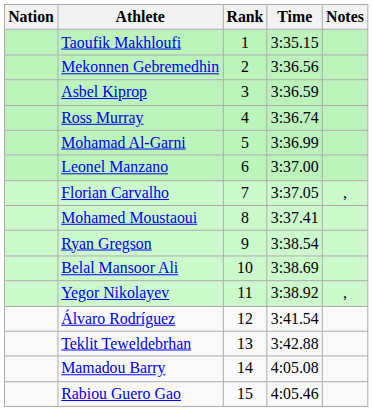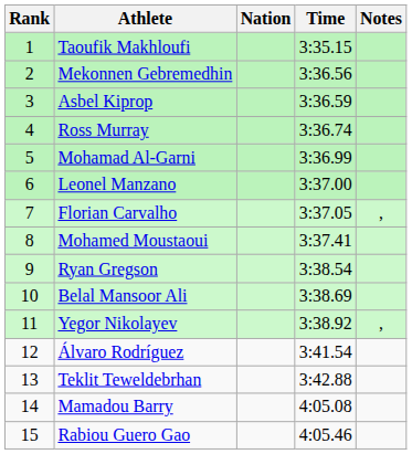columns swapped: Rank <-> Nation
